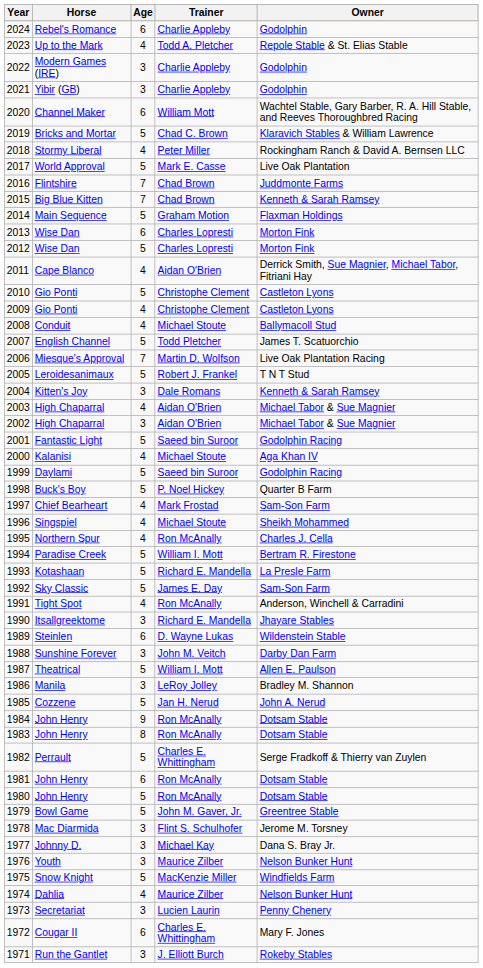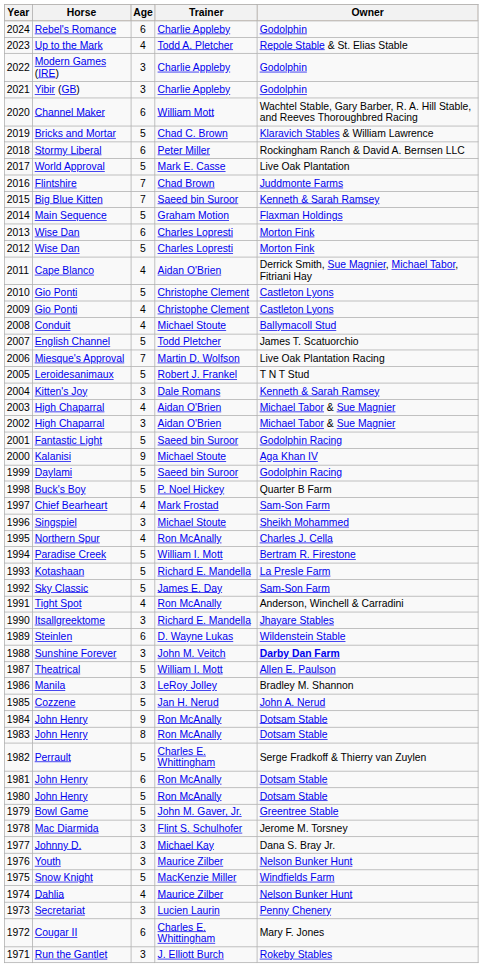2018 | Age: 4 -> 6
2015 | Trainer: Chad Brown -> Saeed bin Suroor
2000 | Age: 4 -> 9
1996 | Age: 4 -> 3
1988 | Owner: normal -> bold
